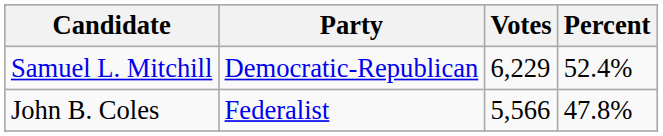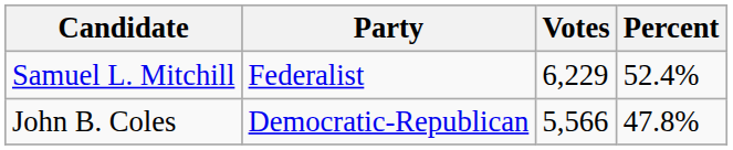Samuel L. Mitchill | Party: Democratic-Republican -> Federalist
John B. Coles | Party: Federalist -> Democratic-Republican
